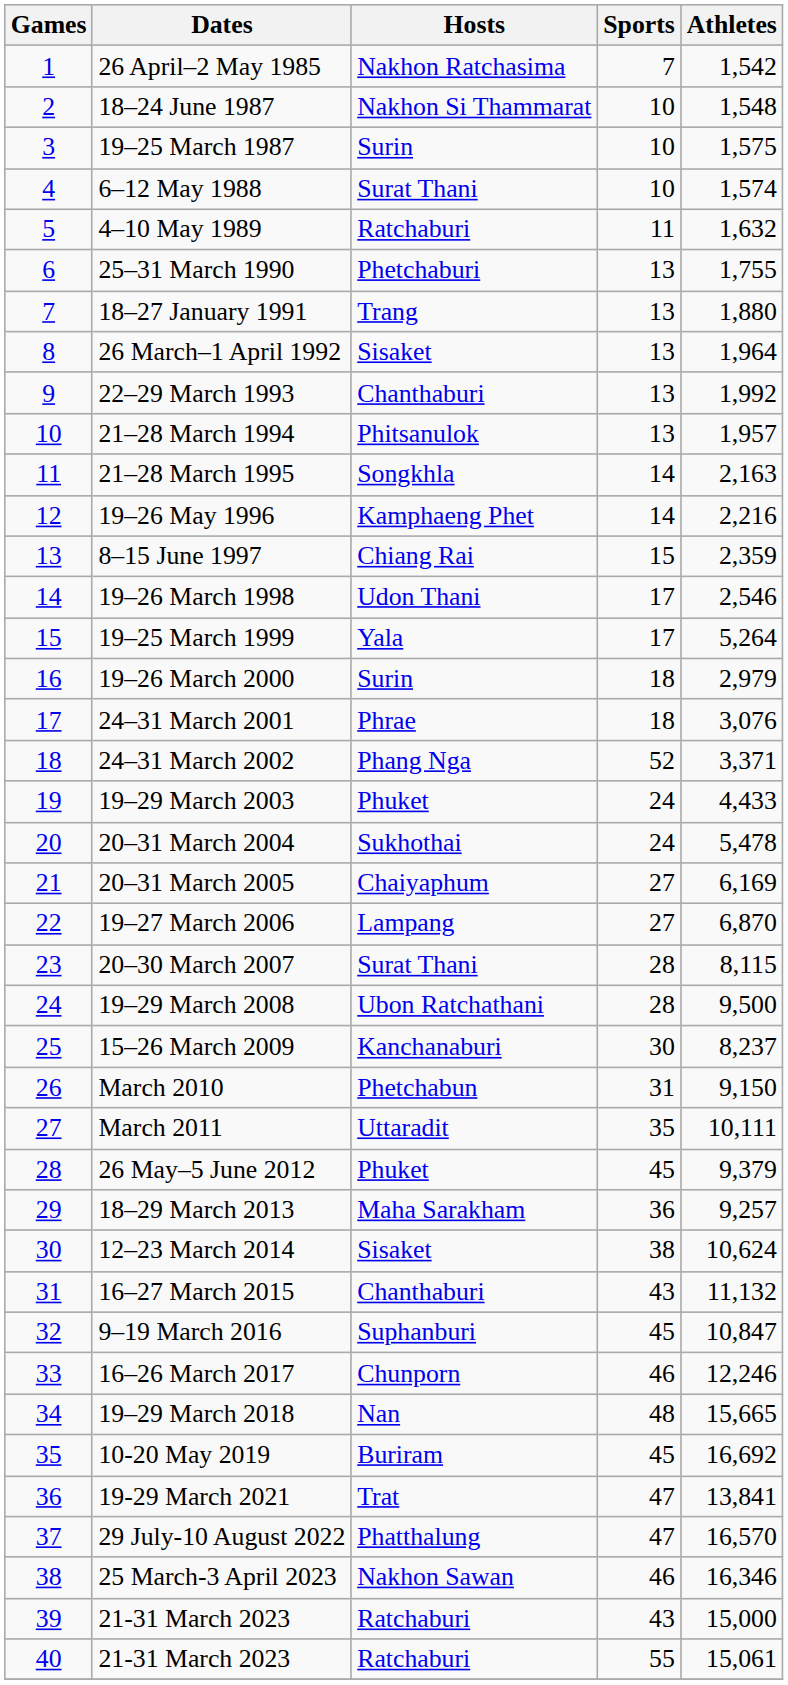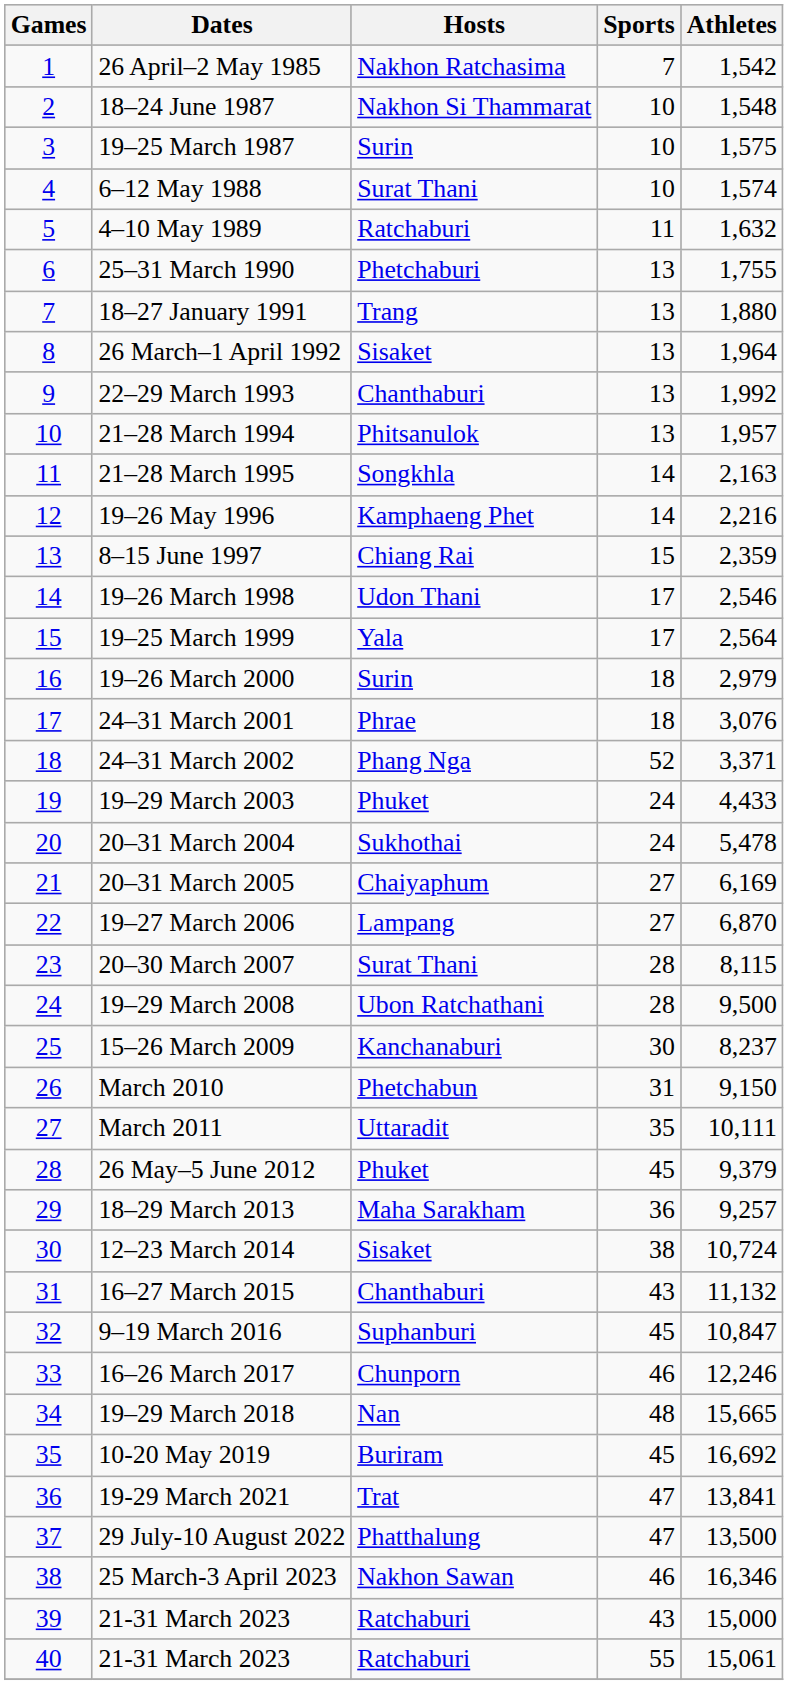19–25 March 1999 | Athletes: 5,264 -> 2,564
12–23 March 2014 | Athletes: 10,624 -> 10,724
29 July-10 August 2022 | Athletes: 16,570 -> 13,500
